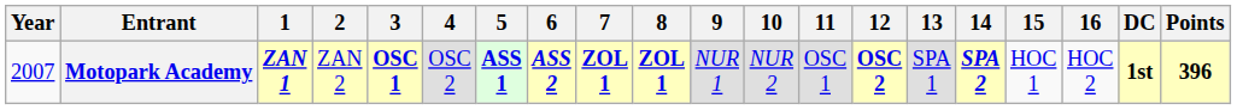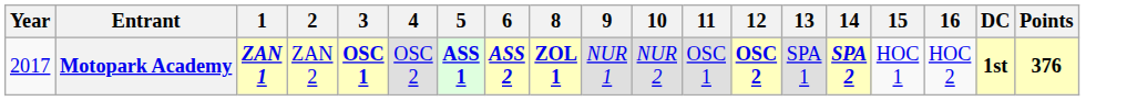- column: 7 | ZOL 1
Motopark Academy | Year: 2007 -> 2017
Motopark Academy | Points: 396 -> 376
